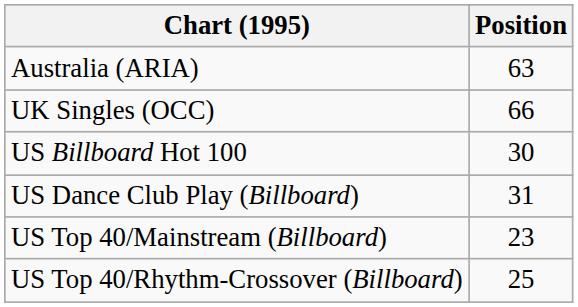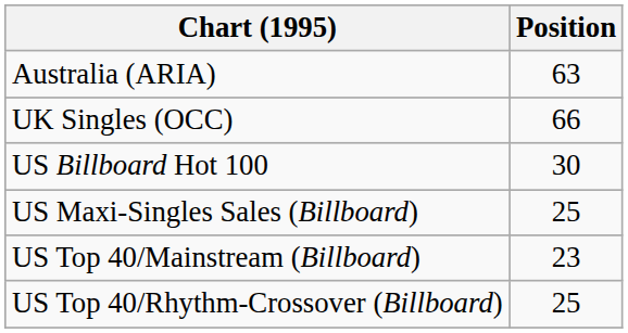- row: US Dance Club Play (Billboard) | 31
+ row: US Maxi-Singles Sales (Billboard) | 25
